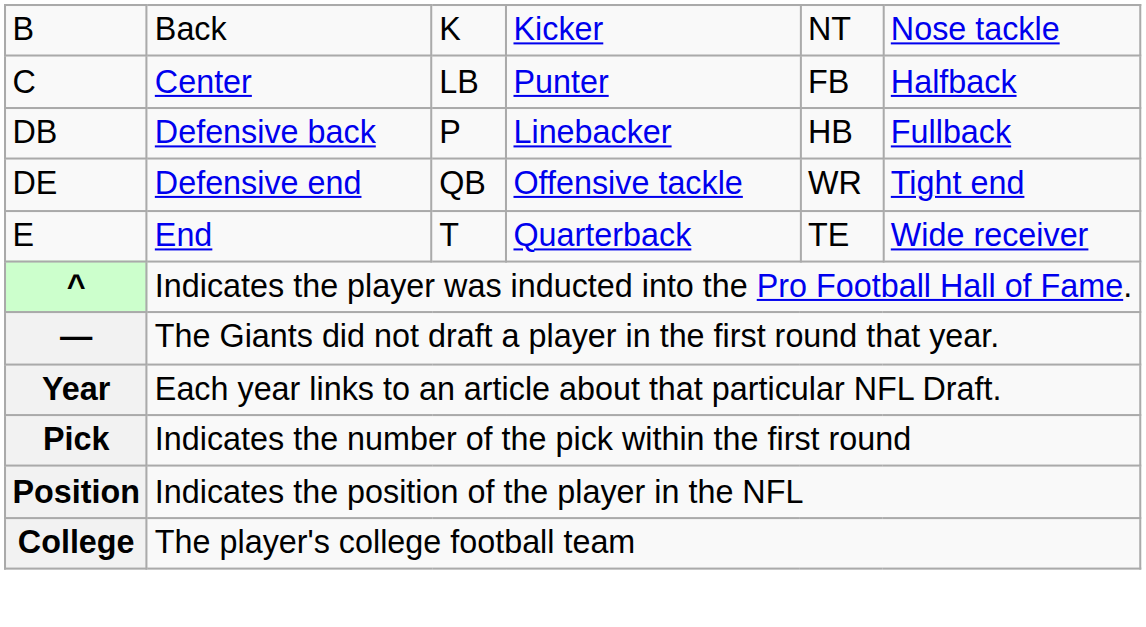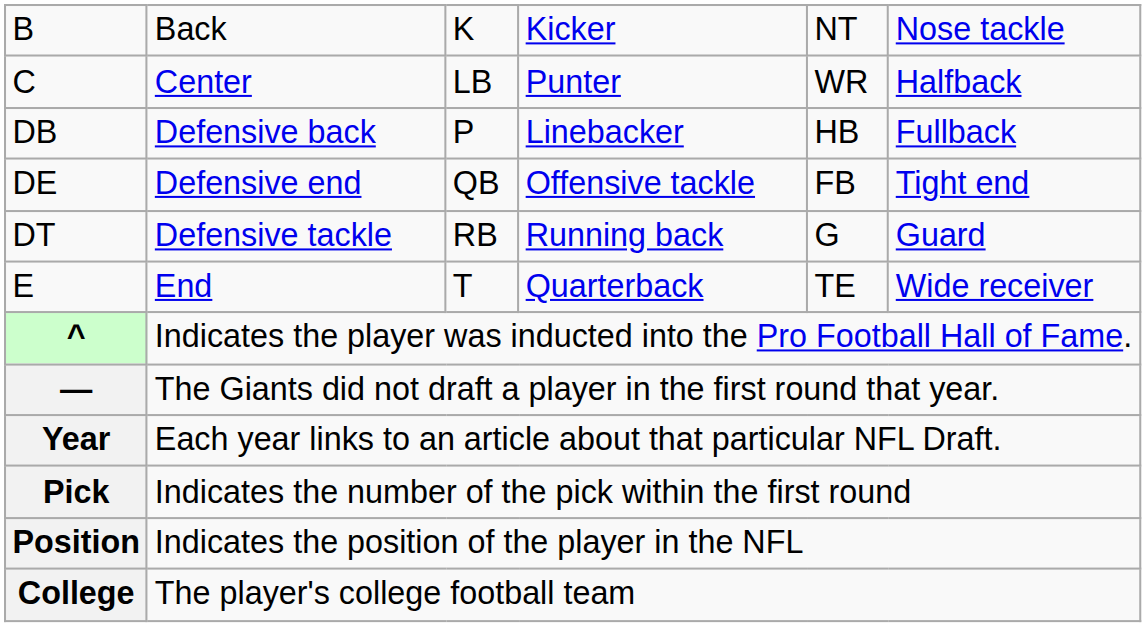C | column 5: FB -> WR
DE | column 5: WR -> FB
+ row: DT | Defensive tackle | RB | Running back | G | Guard
